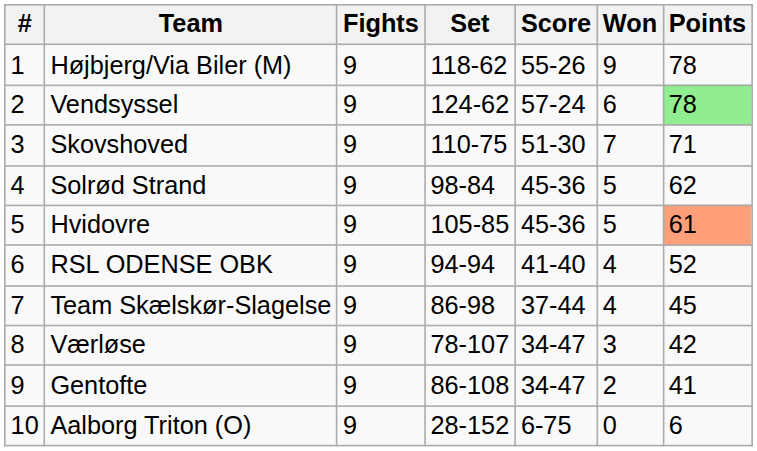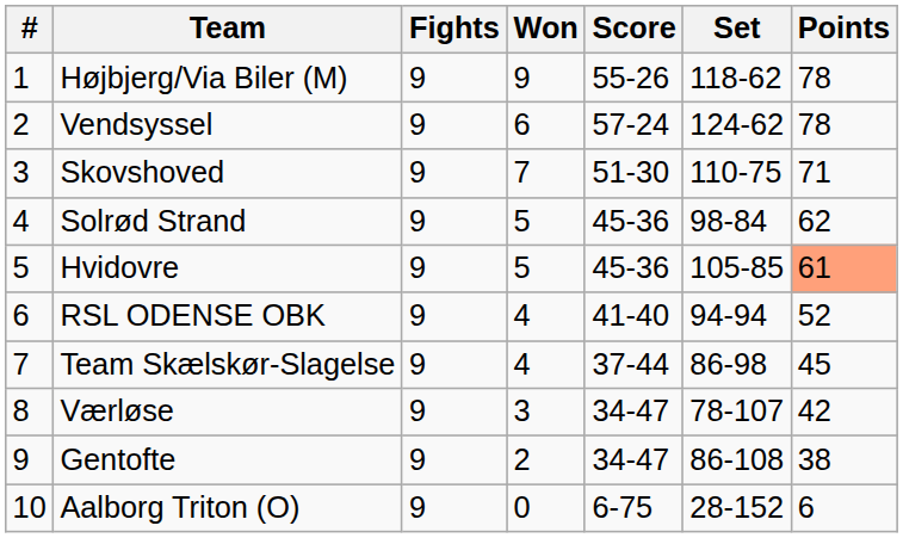columns swapped: Won <-> Set
Vendsyssel | Points: lightgreen background -> no background
Gentofte | Points: 41 -> 38
